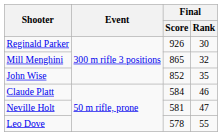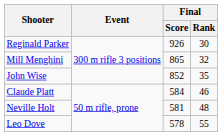Neville Holt | Final / Rank: 47 -> 48
